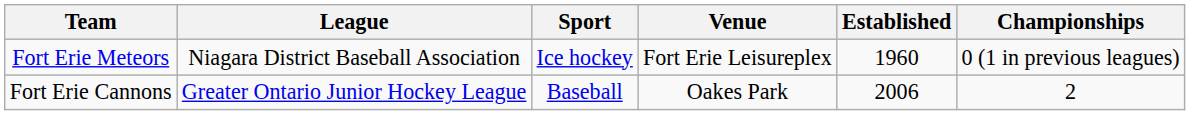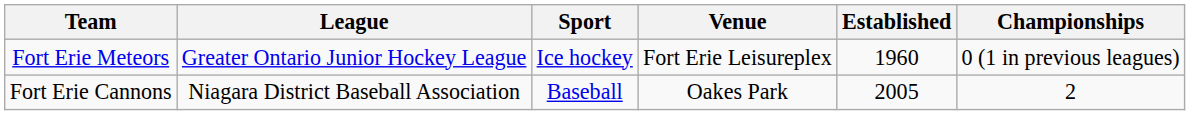Fort Erie Meteors | League: Niagara District Baseball Association -> Greater Ontario Junior Hockey League
Fort Erie Cannons | League: Greater Ontario Junior Hockey League -> Niagara District Baseball Association
Fort Erie Cannons | Established: 2006 -> 2005
